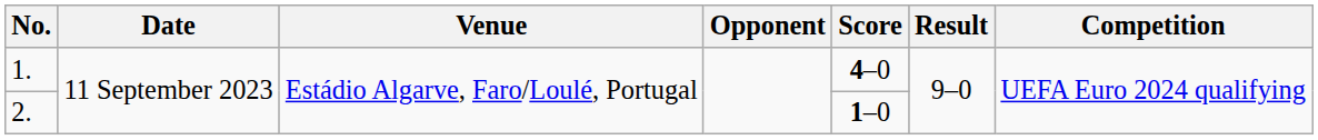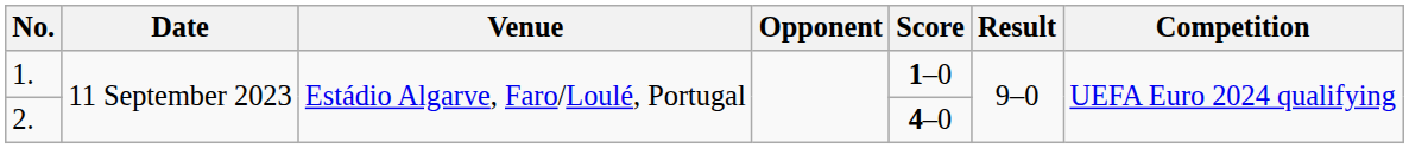1. | Score: 4–0 -> 1–0
2. | Score: 1–0 -> 4–0
